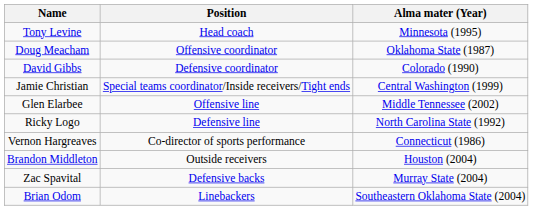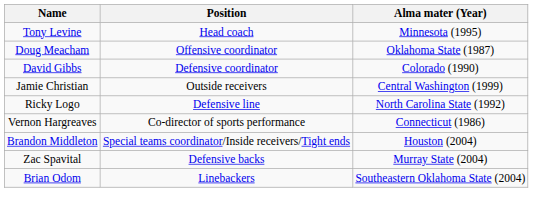Jamie Christian | Position: Special teams coordinator/Inside receivers/Tight ends -> Outside receivers
- row: Glen Elarbee | Offensive line | Middle Tennessee (2002)
Brandon Middleton | Position: Outside receivers -> Special teams coordinator/Inside receivers/Tight ends
